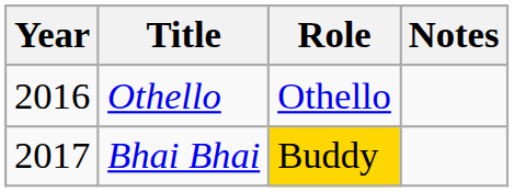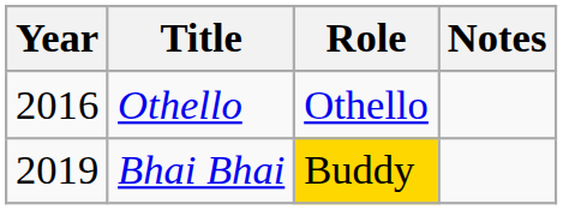Bhai Bhai | Year: 2017 -> 2019
